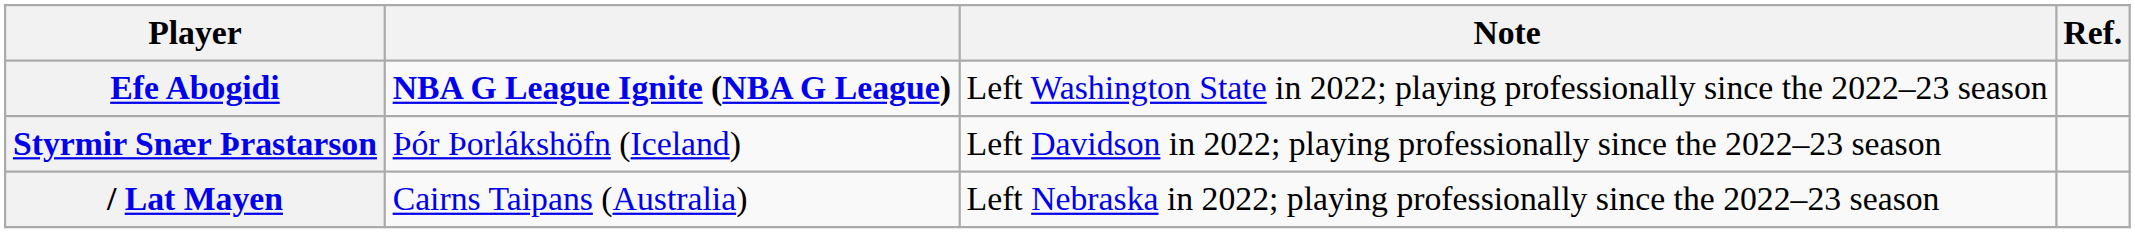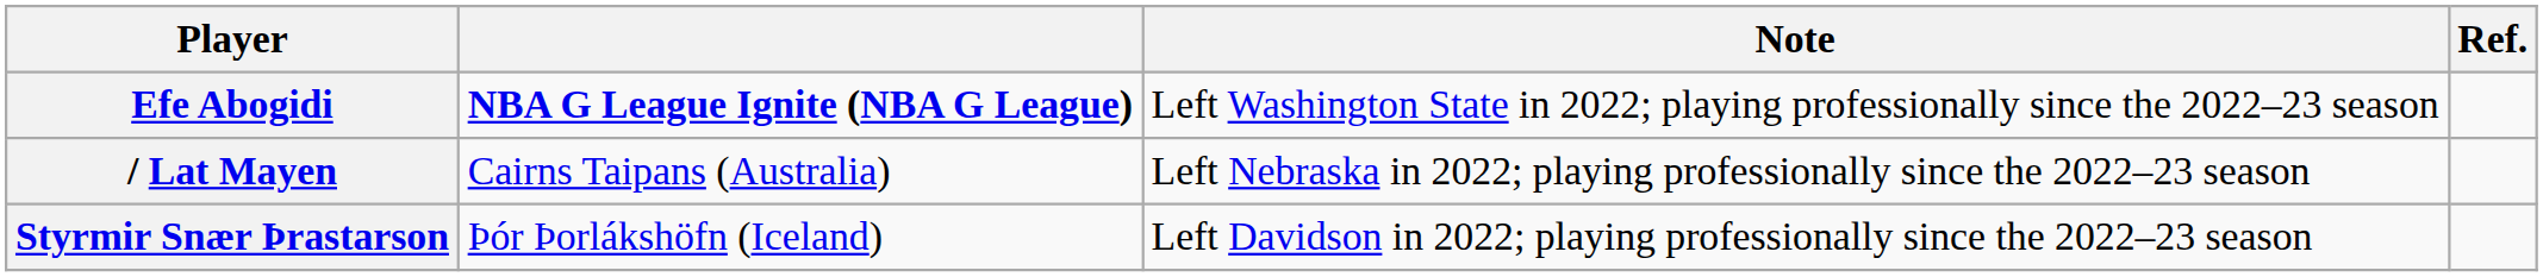rows swapped: / Lat Mayen <-> Styrmir Snær Þrastarson
